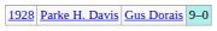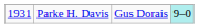Parke H. Davis | column 1: 1928 -> 1931
